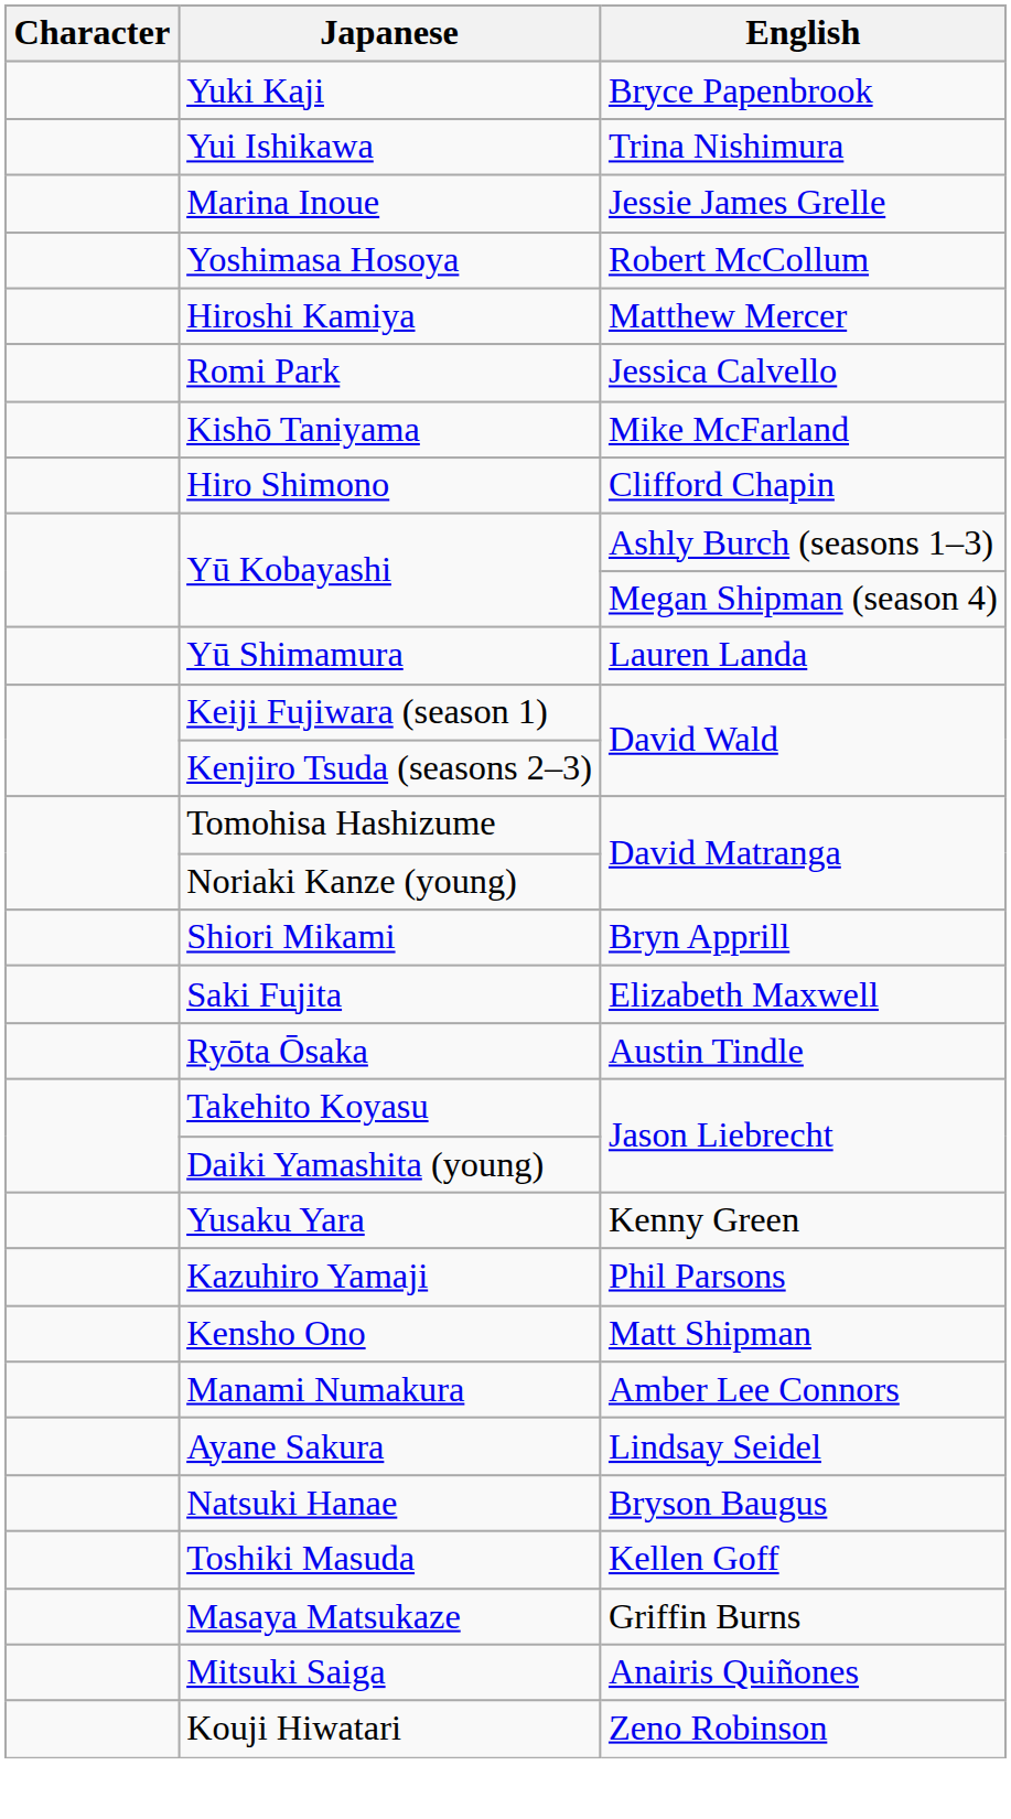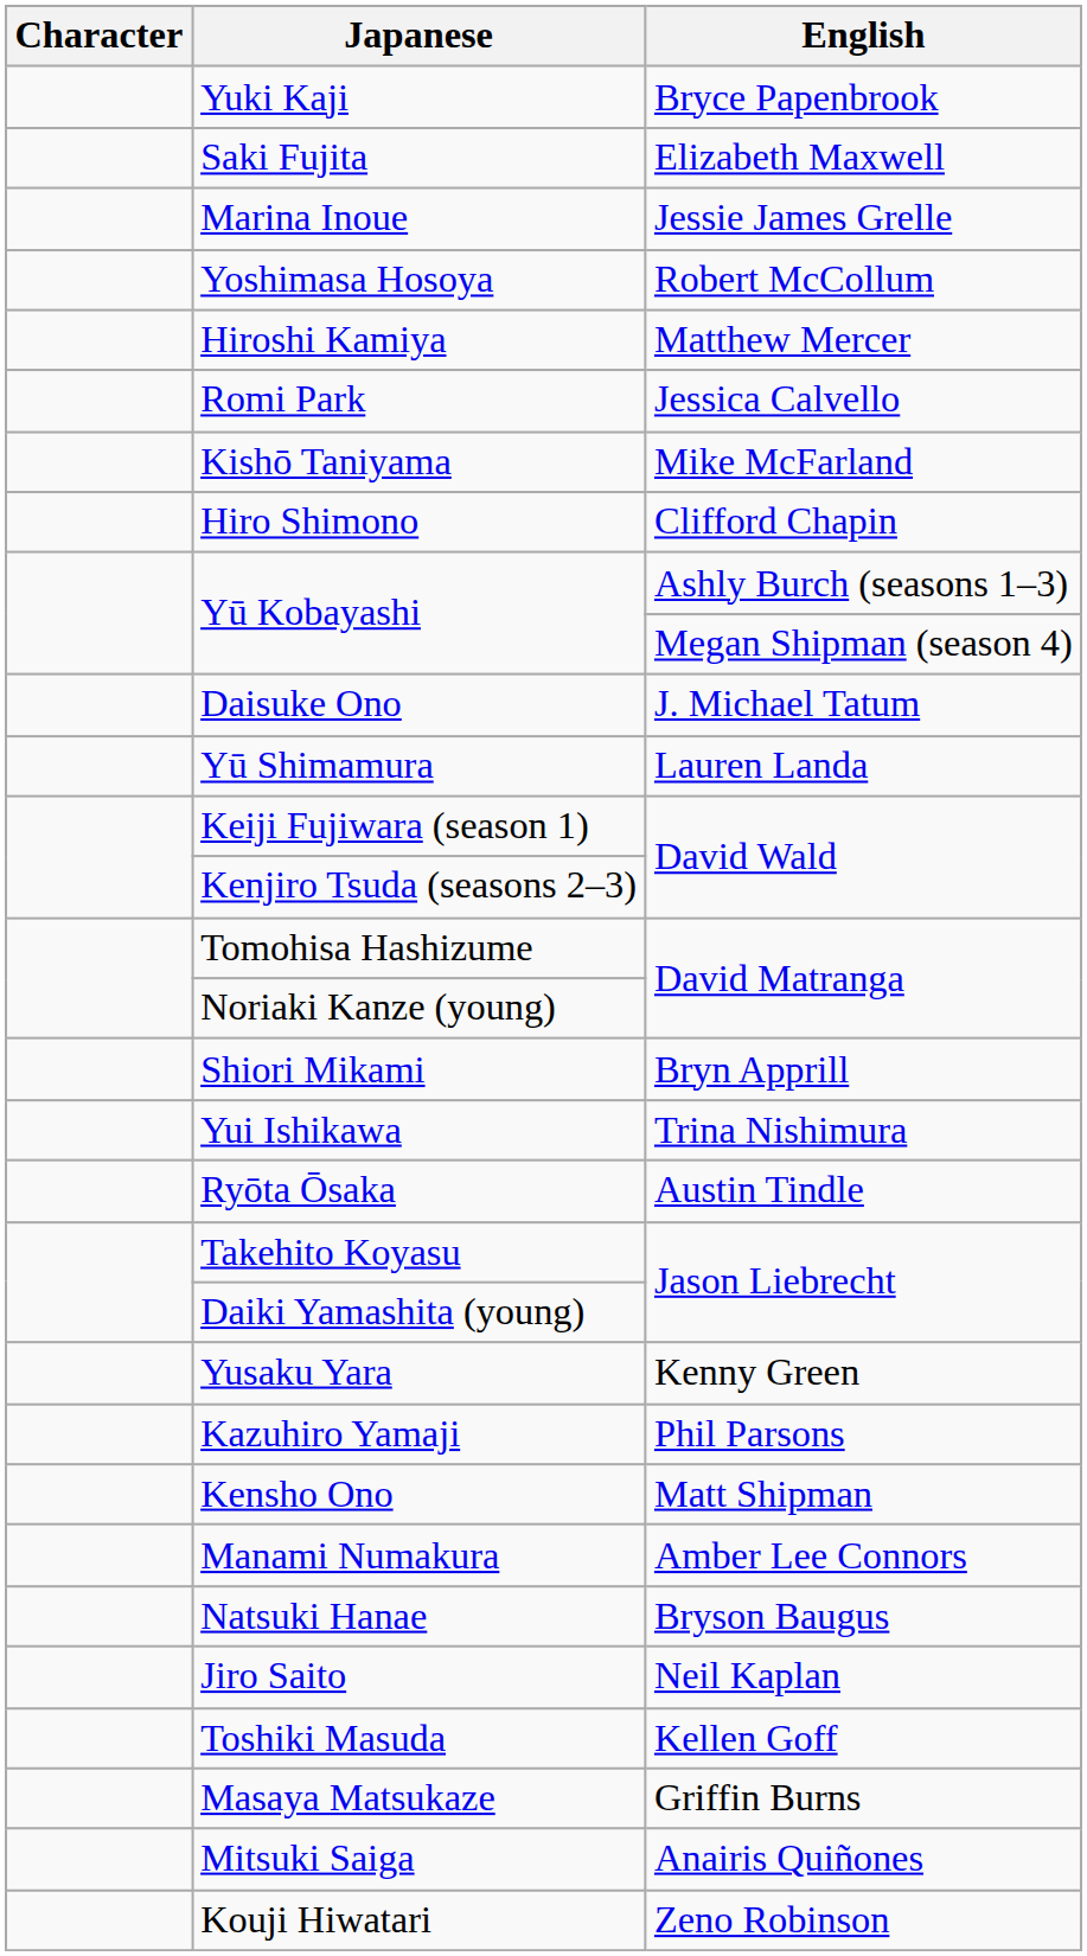rows swapped: Yui Ishikawa <-> Saki Fujita
+ row: Daisuke Ono | J. Michael Tatum
- row: Ayane Sakura | Lindsay Seidel
+ row: Jiro Saito | Neil Kaplan
